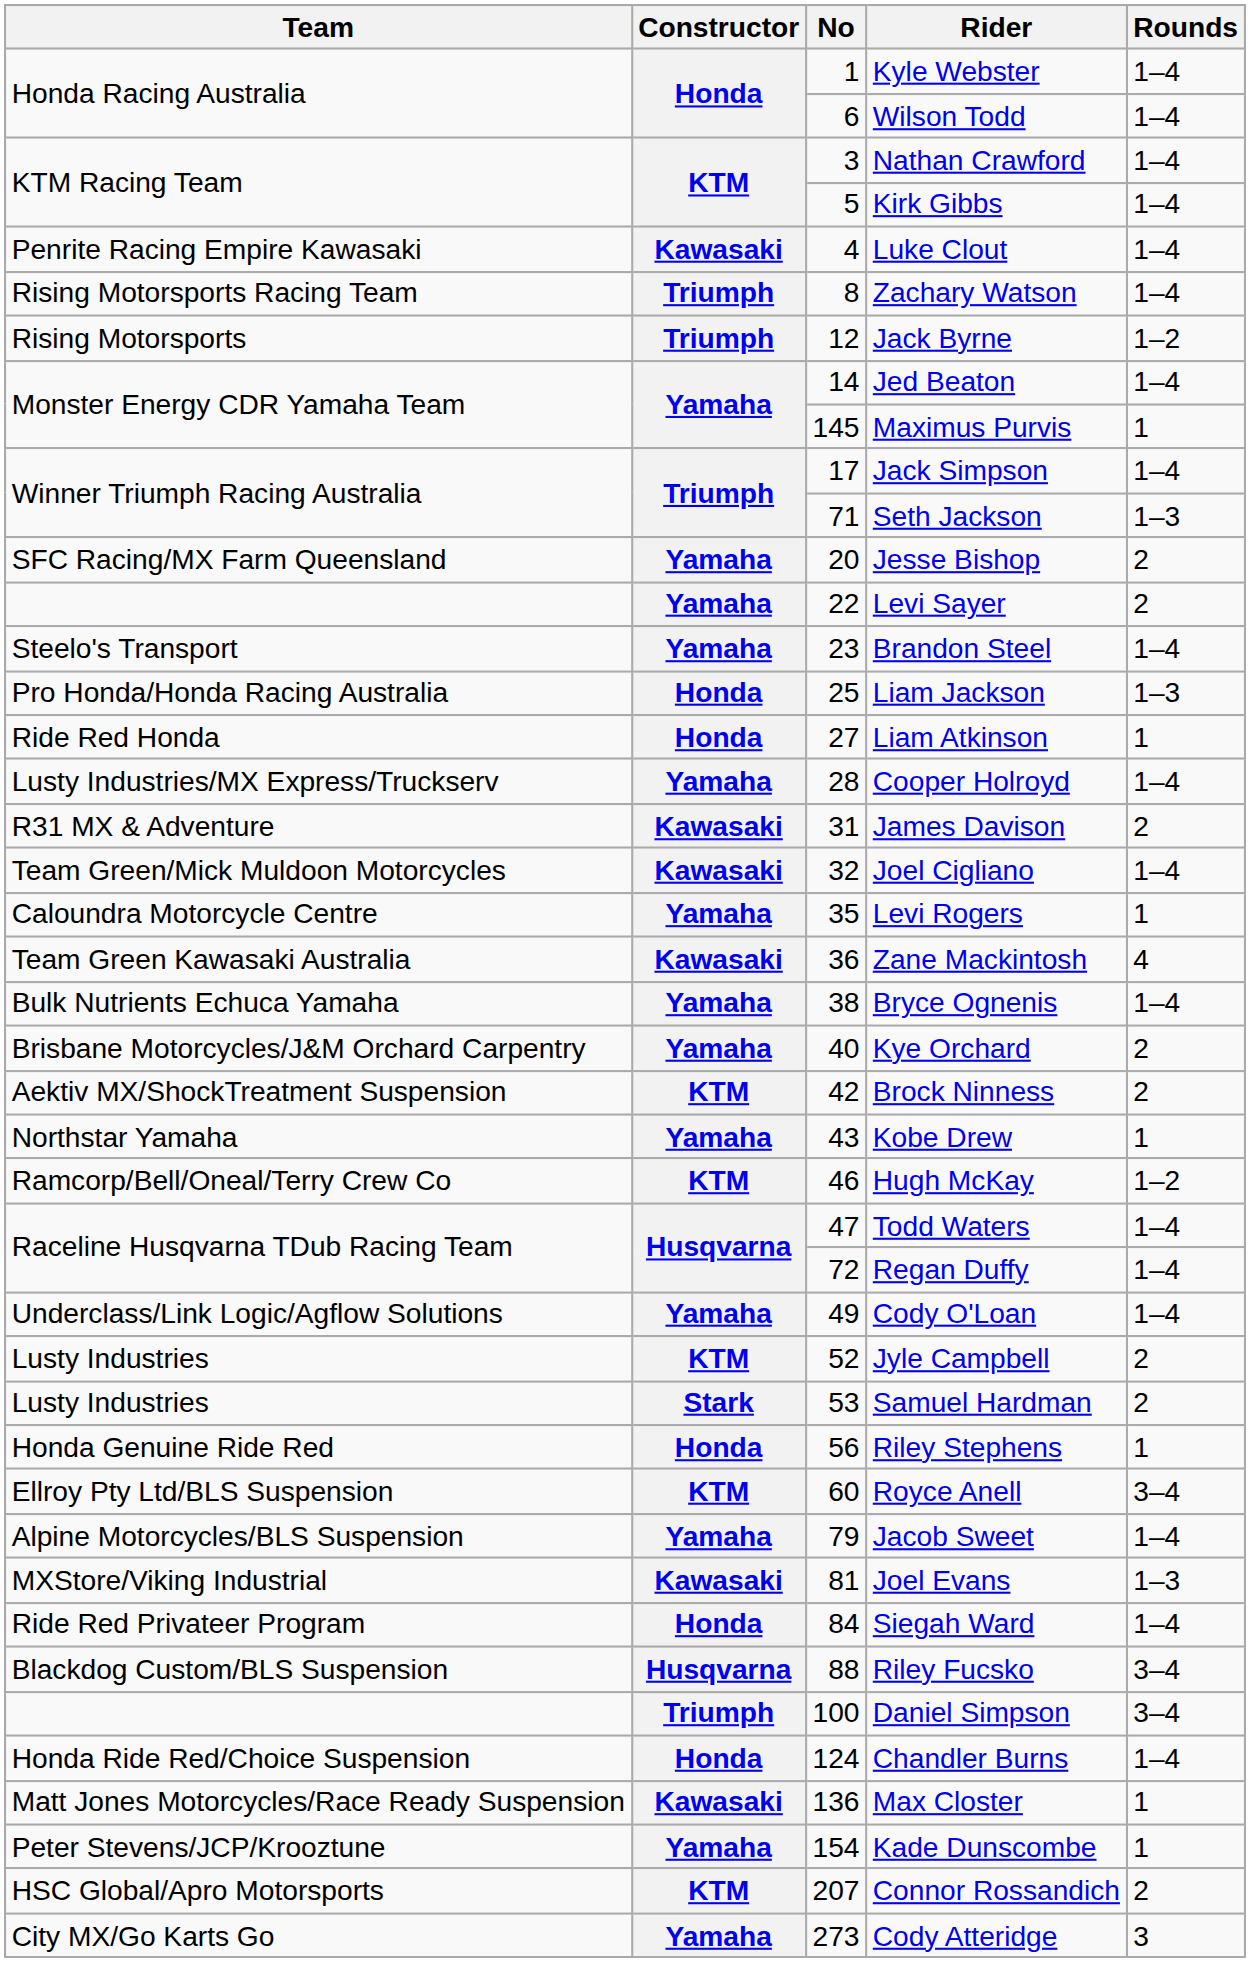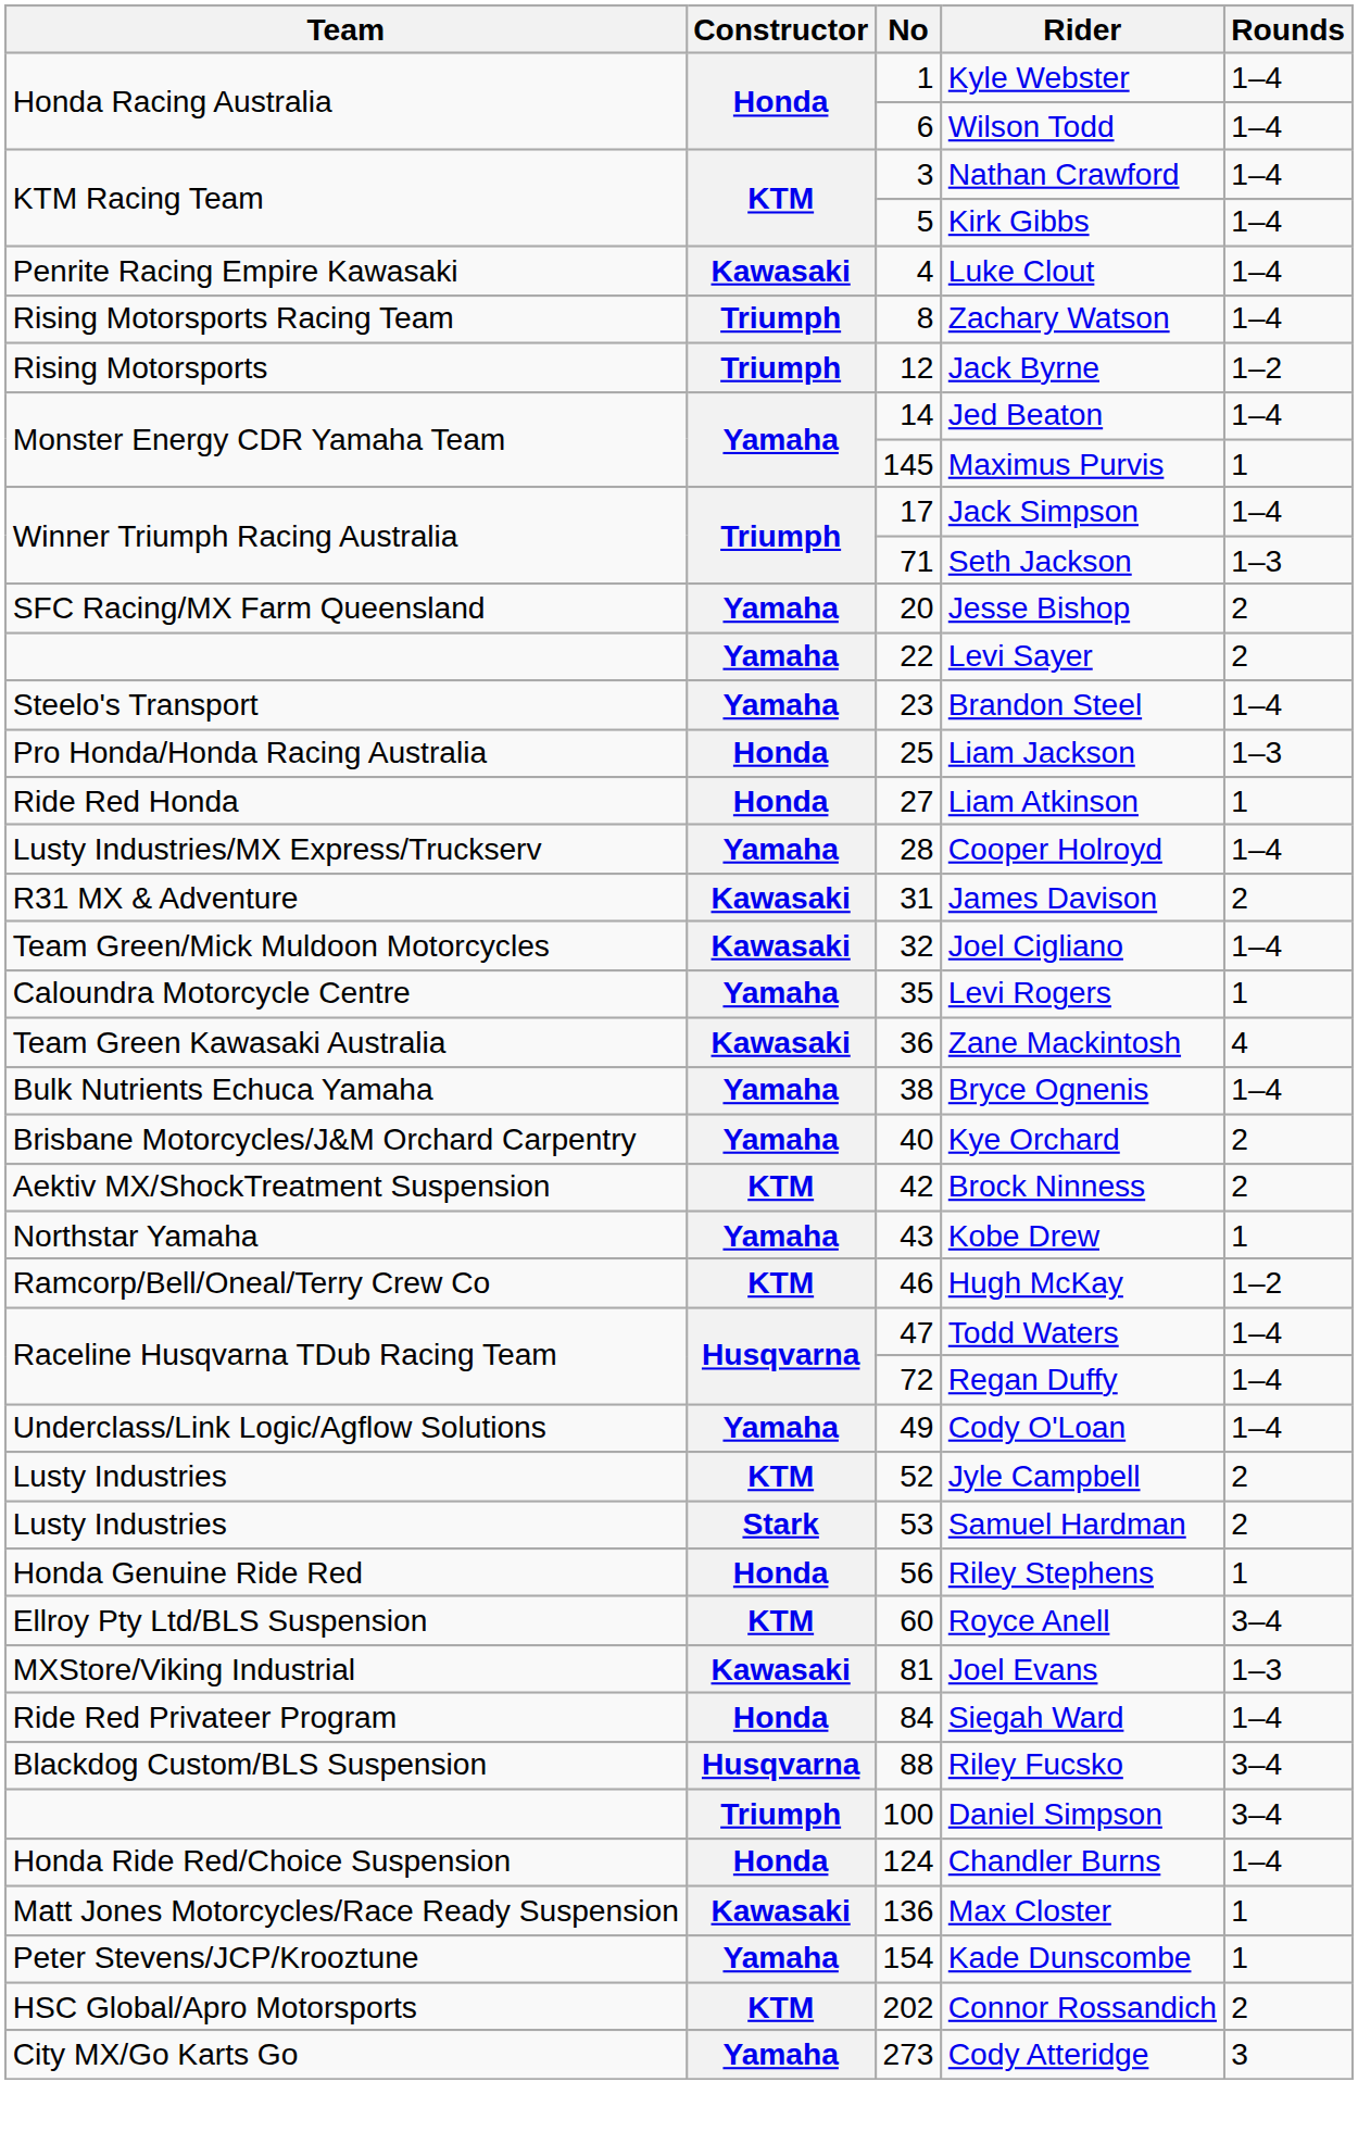- row: Alpine Motorcycles/BLS Suspension | Yamaha | 79 | Jacob Sweet | 1–4
Connor Rossandich | No: 207 -> 202
